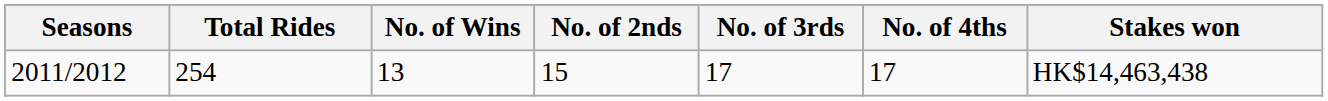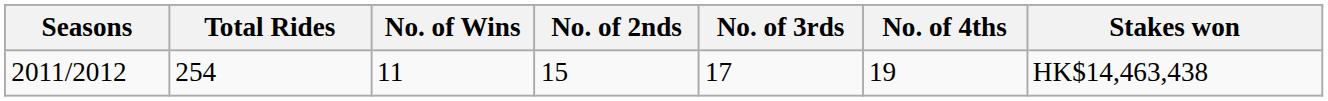2011/2012 | No. of Wins: 13 -> 11
2011/2012 | No. of 4ths: 17 -> 19
